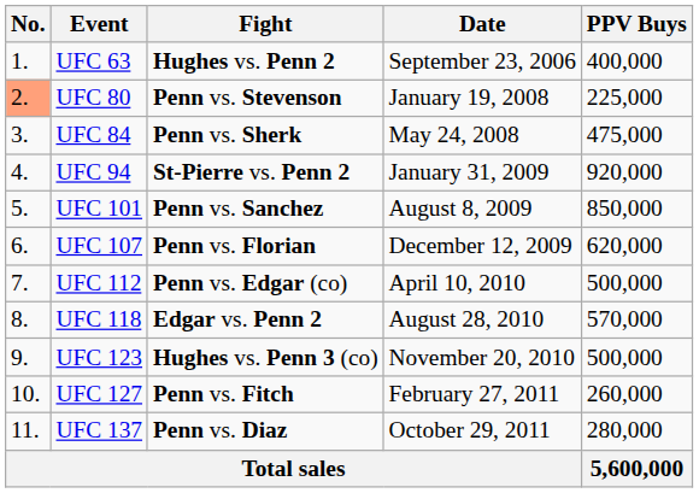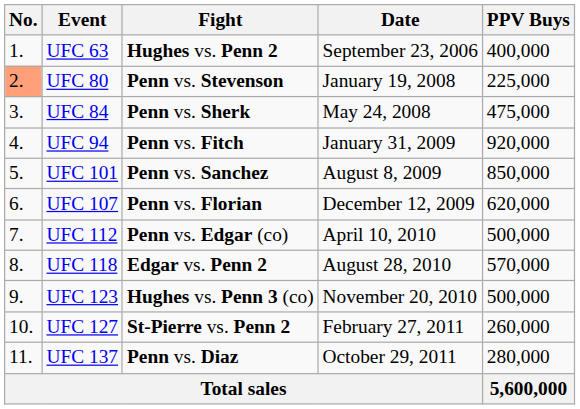UFC 94 | Fight: St-Pierre vs. Penn 2 -> Penn vs. Fitch
UFC 127 | Fight: Penn vs. Fitch -> St-Pierre vs. Penn 2
